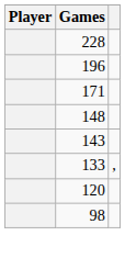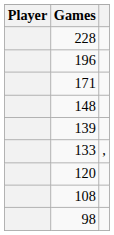- row: 143
+ row: 139
+ row: 108
